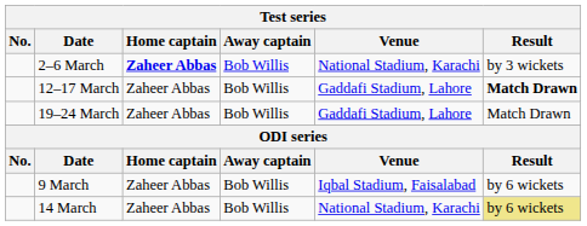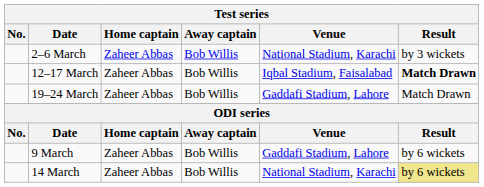2–6 March | Home captain: bold -> normal
12–17 March | Venue: Gaddafi Stadium, Lahore -> Iqbal Stadium, Faisalabad
9 March | Venue: Iqbal Stadium, Faisalabad -> Gaddafi Stadium, Lahore
